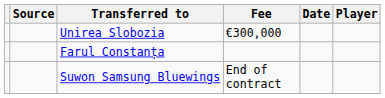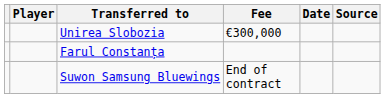columns swapped: Player <-> Source
